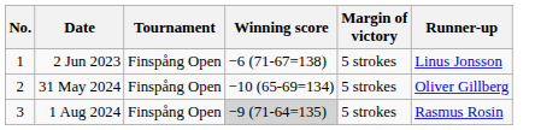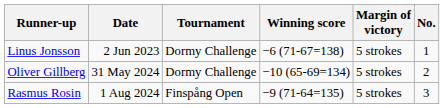columns swapped: No. <-> Runner-up
2 Jun 2023 | Tournament: Finspång Open -> Dormy Challenge
31 May 2024 | Tournament: Finspång Open -> Dormy Challenge
1 Aug 2024 | Winning score: lightgrey background -> no background
